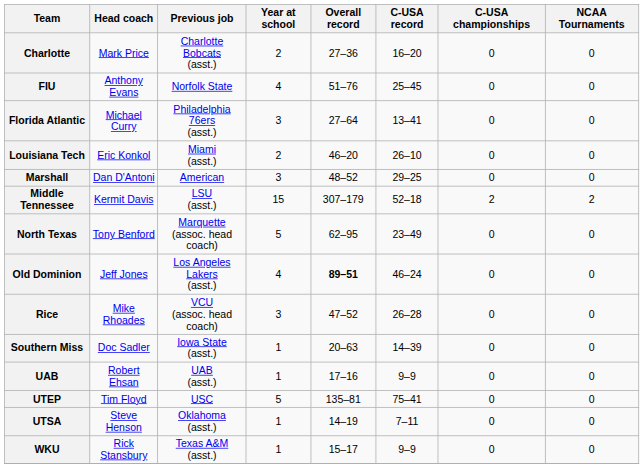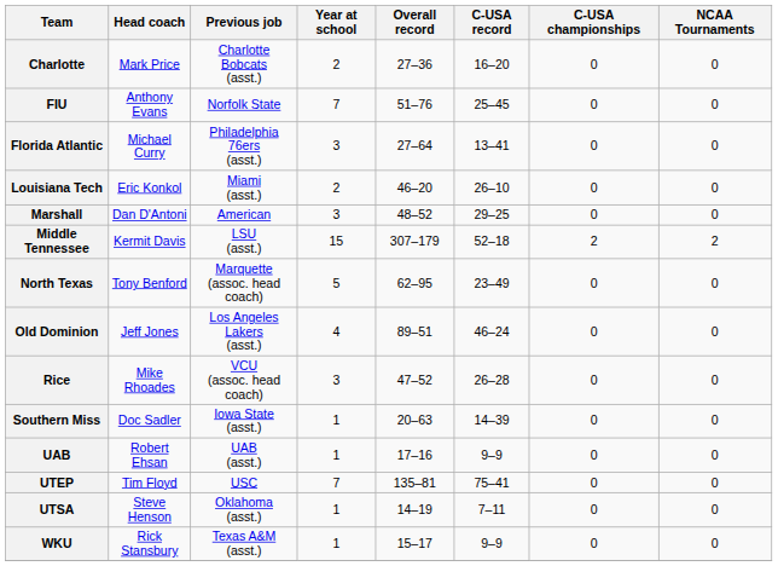FIU | Year at school: 4 -> 7
Old Dominion | Overall record: bold -> normal
UTEP | Year at school: 5 -> 7
